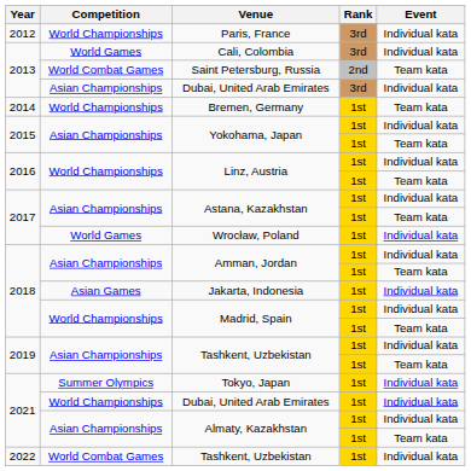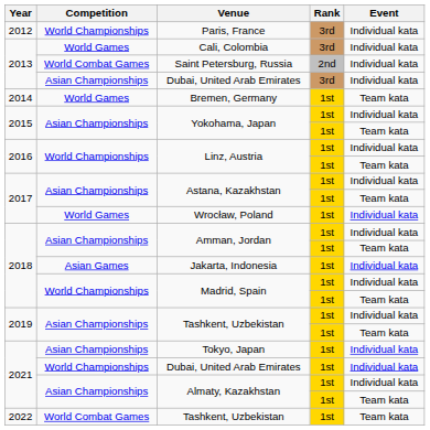Saint Petersburg, Russia | Event: Team kata -> Individual kata
Bremen, Germany | Competition: World Championships -> World Games
Tokyo, Japan | Competition: Summer Olympics -> Asian Championships
2022 / Tashkent, Uzbekistan | Event: Individual kata -> Team kata
